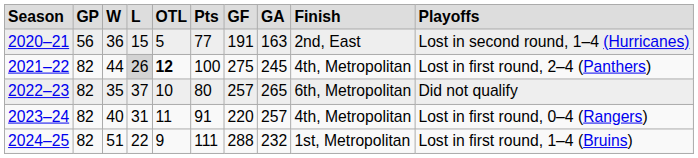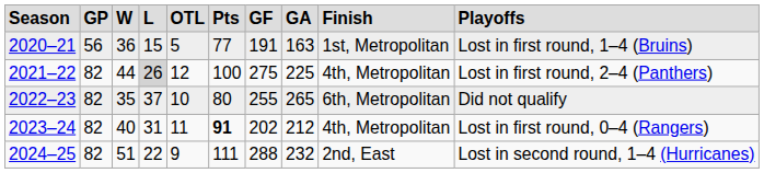2020–21 | column 9: 2nd, East -> 1st, Metropolitan
2020–21 | column 10: Lost in second round, 1–4 (Hurricanes) -> Lost in first round, 1–4 (Bruins)
2021–22 | column 5: bold -> normal
2021–22 | column 8: 245 -> 225
2022–23 | column 7: 257 -> 255
2023–24 | column 6: normal -> bold
2023–24 | column 7: 220 -> 202
2023–24 | column 8: 257 -> 212
2024–25 | column 9: 1st, Metropolitan -> 2nd, East
2024–25 | column 10: Lost in first round, 1–4 (Bruins) -> Lost in second round, 1–4 (Hurricanes)
